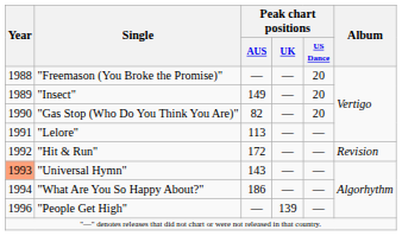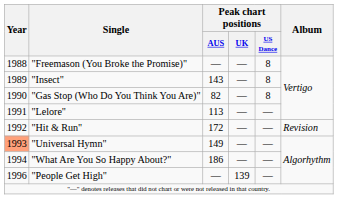"Freemason (You Broke the Promise)" | Peak chart positions / US Dance: 20 -> 8
"Insect" | Peak chart positions / AUS: 149 -> 143
"Insect" | Peak chart positions / US Dance: 20 -> 8
"Gas Stop (Who Do You Think You Are)" | Peak chart positions / US Dance: 20 -> 8
"Universal Hymn" | Peak chart positions / AUS: 143 -> 149
